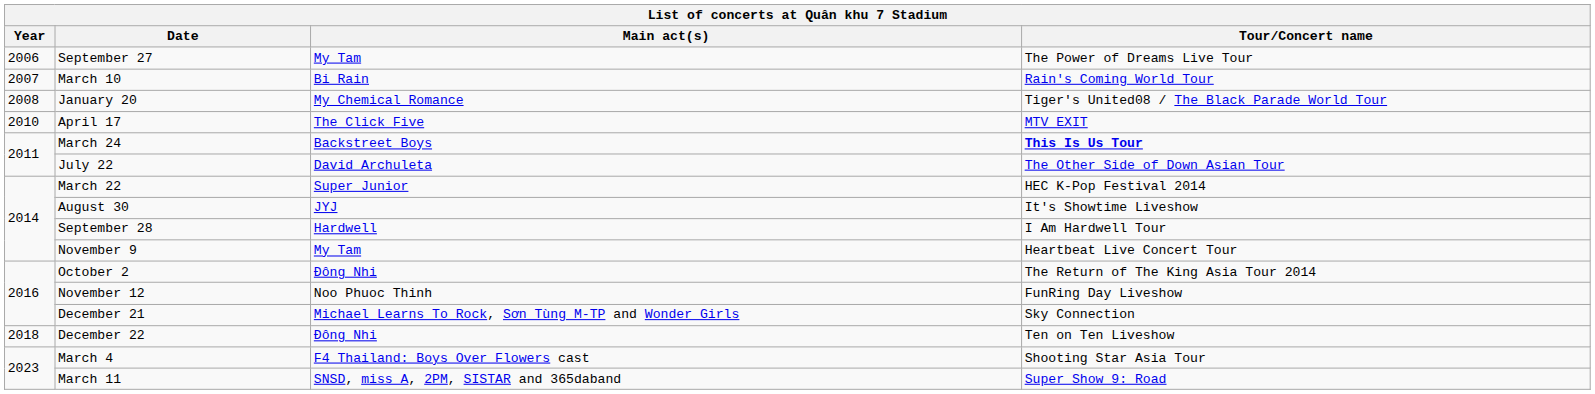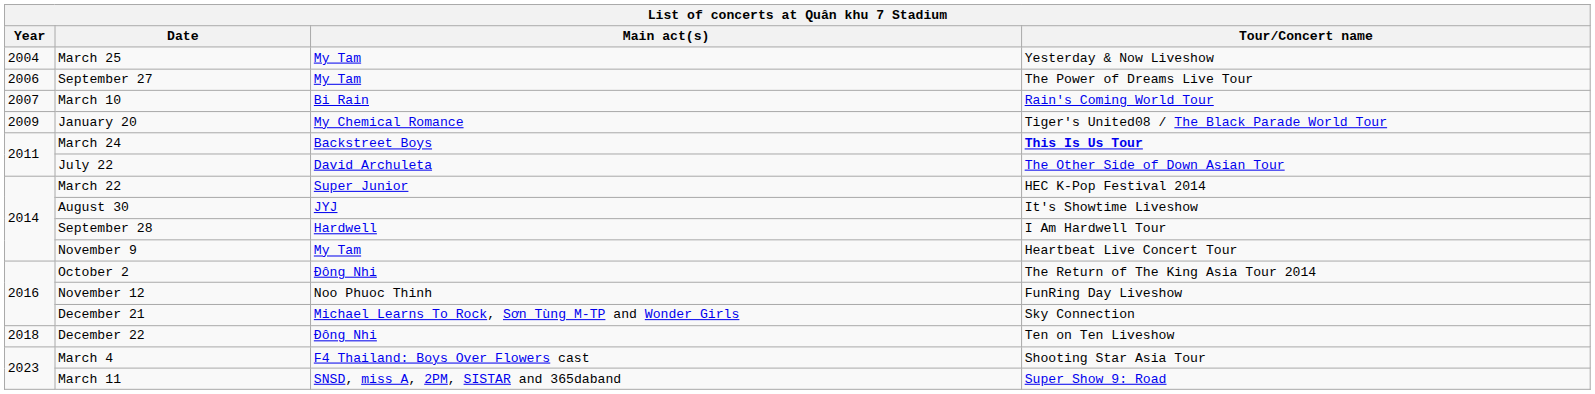+ row: 2004 | March 25 | My Tam | Yesterday & Now Liveshow
January 20 | Year: 2008 -> 2009
- row: 2010 | April 17 | The Click Five | MTV EXIT
